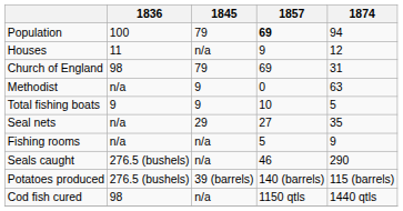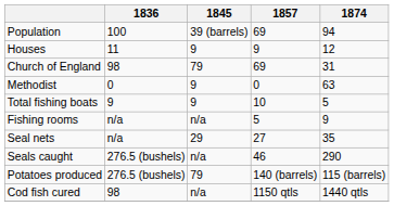Population | 1845: 79 -> 39 (barrels)
Population | 1857: bold -> normal
Houses | 1845: n/a -> 9
Methodist | 1836: n/a -> 0
rows swapped: Fishing rooms <-> Seal nets
Potatoes produced | 1845: 39 (barrels) -> 79
